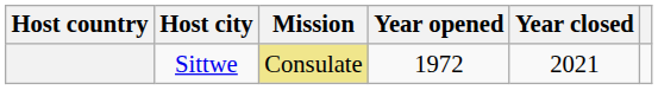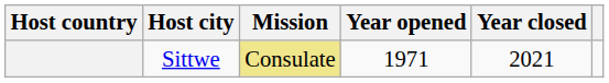Sittwe | Year opened: 1972 -> 1971
